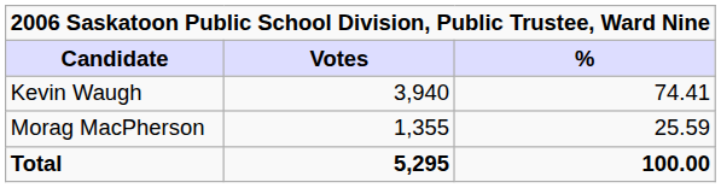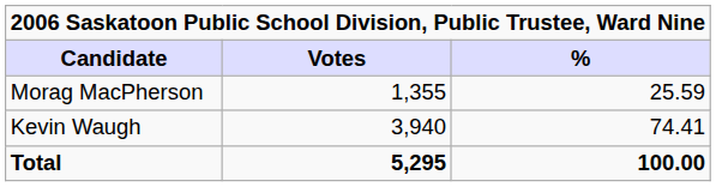rows swapped: Kevin Waugh <-> Morag MacPherson
